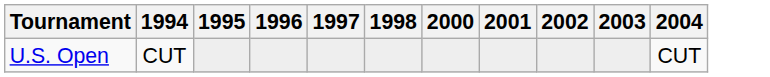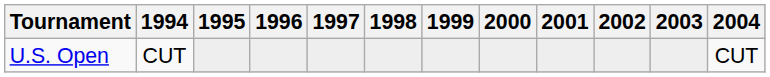+ column: 1999
